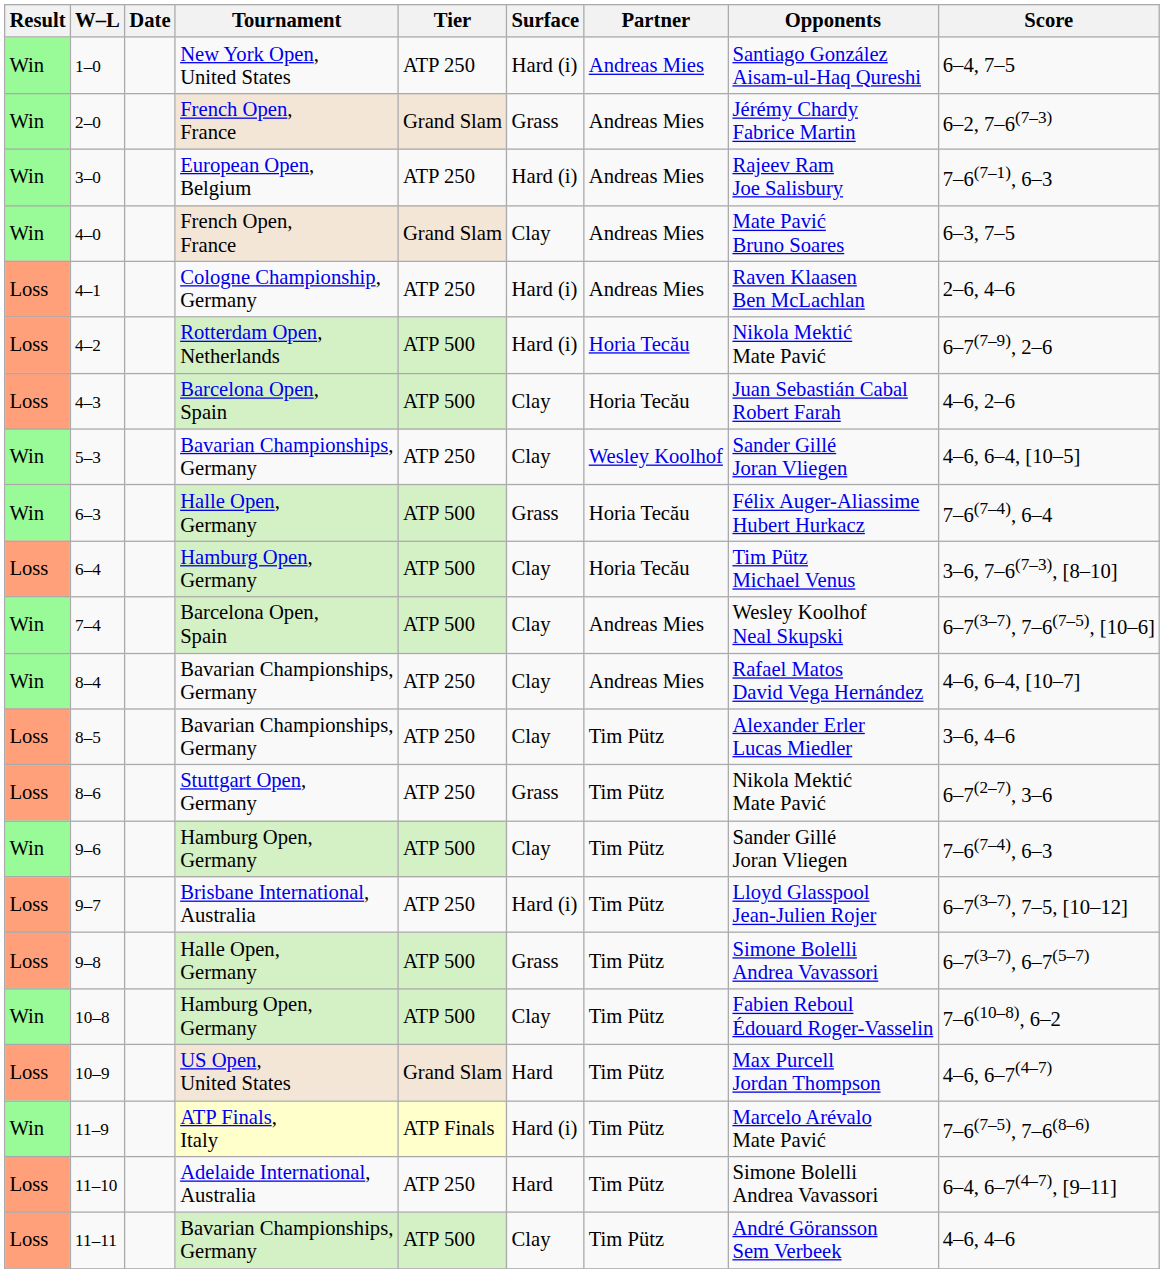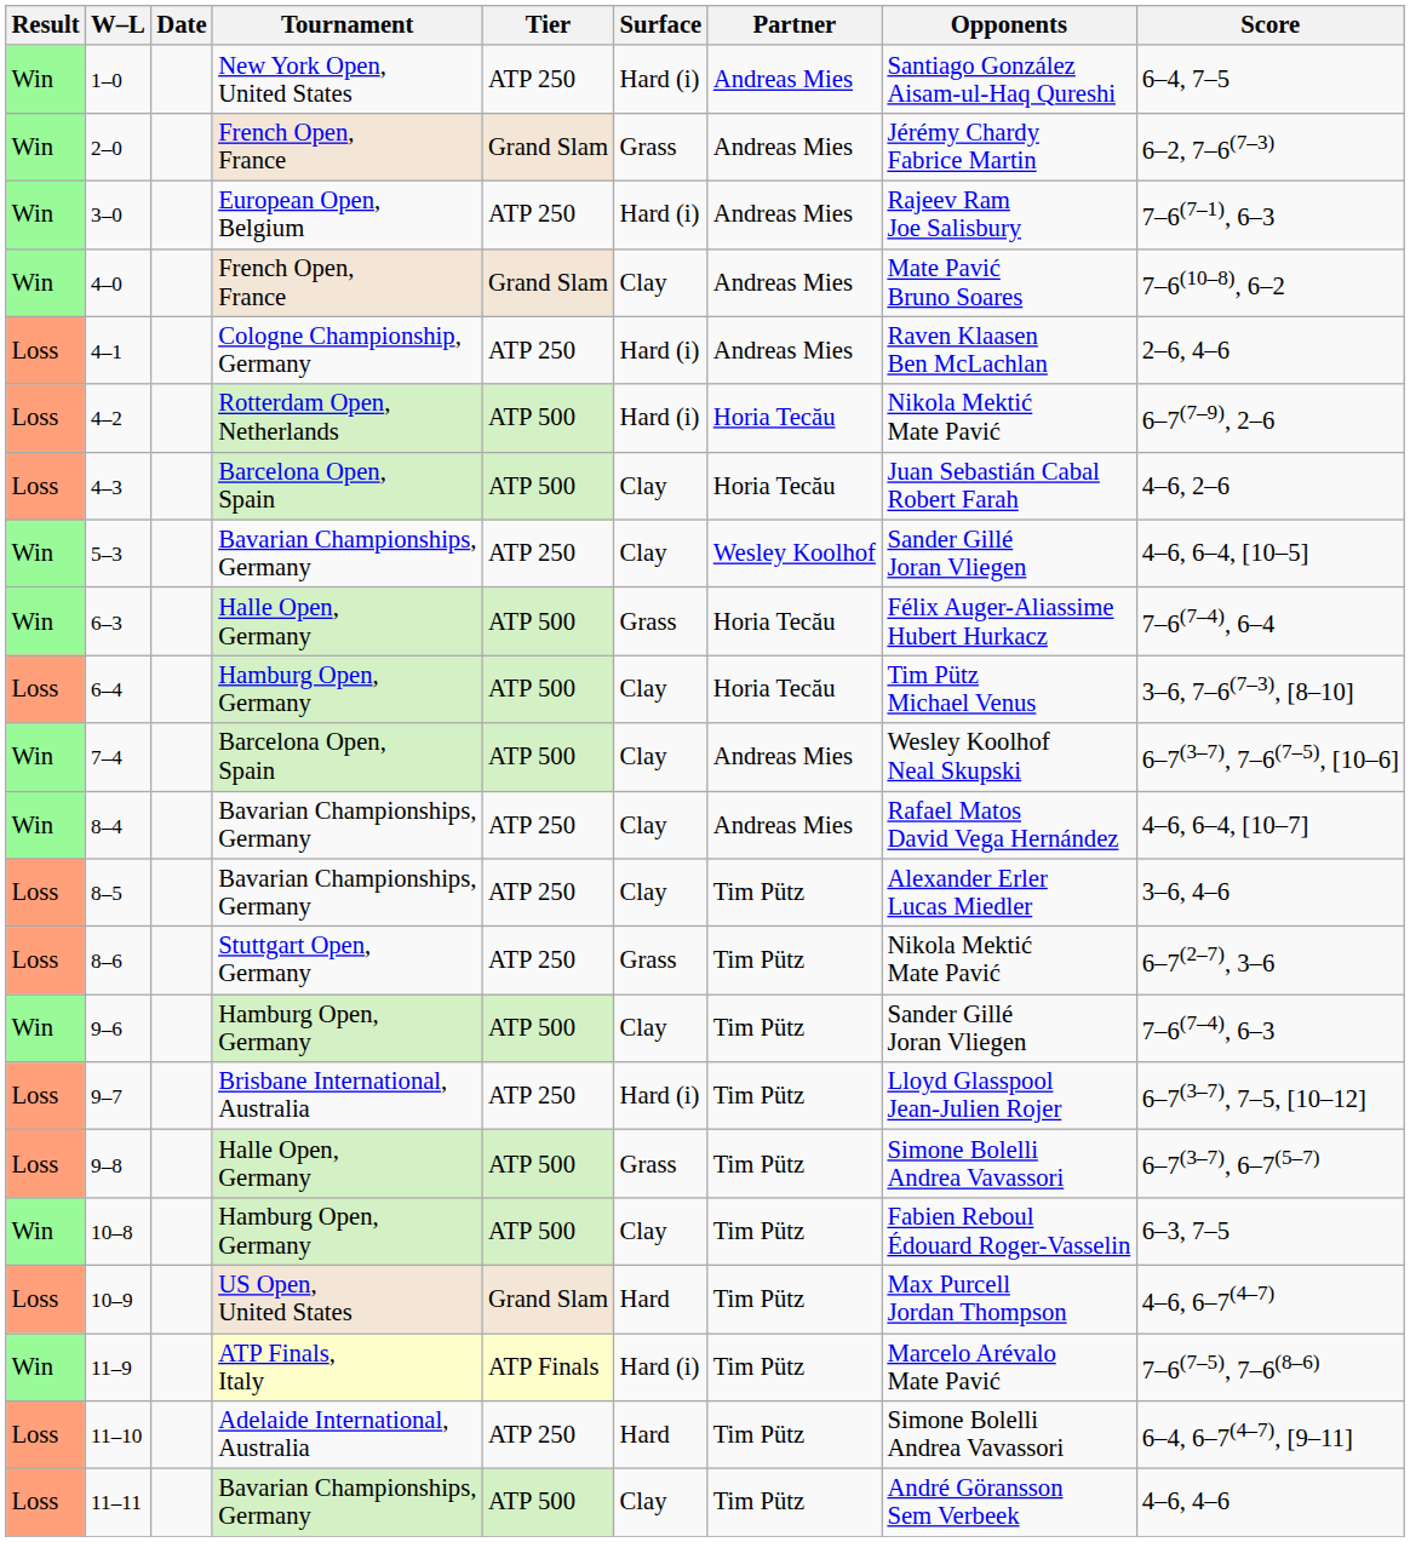4–0 | Score: 6–3, 7–5 -> 7–6(10–8), 6–2
10–8 | Score: 7–6(10–8), 6–2 -> 6–3, 7–5
